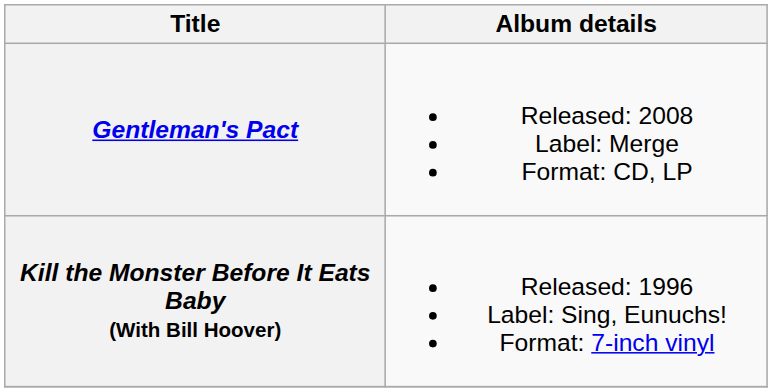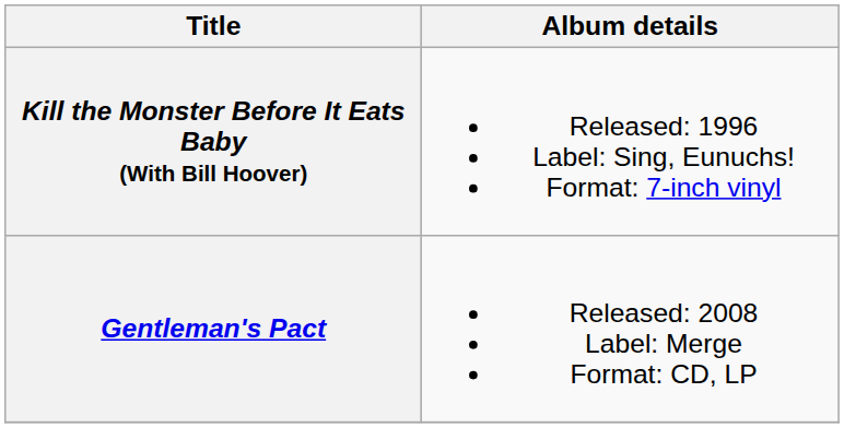rows swapped: Kill the Monster Before It Eats Baby (With Bill Hoover) <-> Gentleman's Pact
